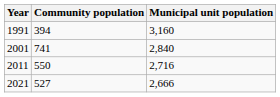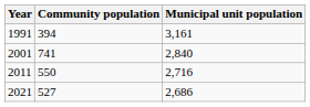1991 | Municipal unit population: 3,160 -> 3,161
2021 | Municipal unit population: 2,666 -> 2,686
